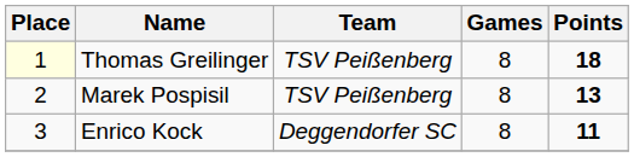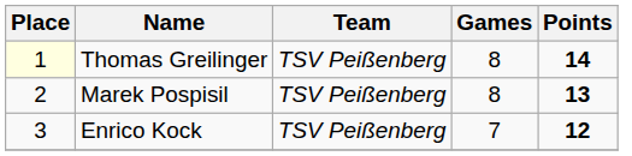Thomas Greilinger | Points: 18 -> 14
Enrico Kock | Team: Deggendorfer SC -> TSV Peißenberg
Enrico Kock | Games: 8 -> 7
Enrico Kock | Points: 11 -> 12
